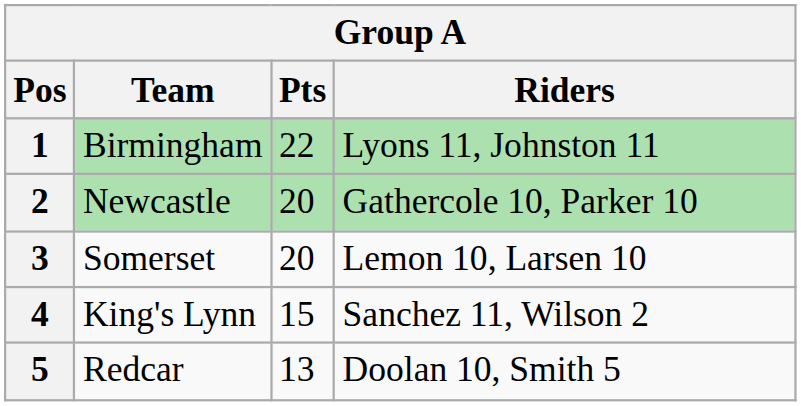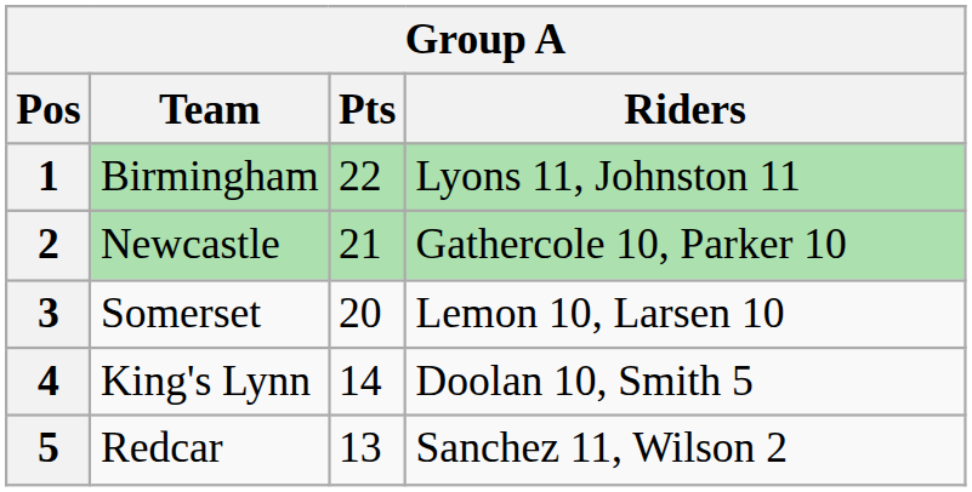2 | Pts: 20 -> 21
4 | Pts: 15 -> 14
4 | Riders: Sanchez 11, Wilson 2 -> Doolan 10, Smith 5
5 | Riders: Doolan 10, Smith 5 -> Sanchez 11, Wilson 2
